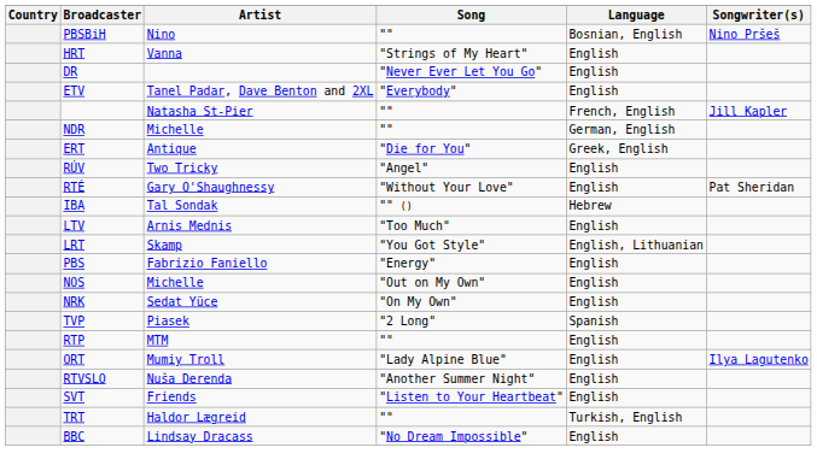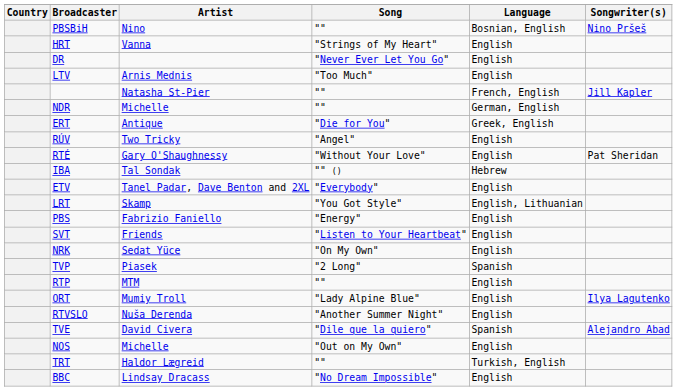rows swapped: ETV <-> LTV
rows swapped: NOS <-> SVT
+ row: TVE | David Civera | "Dile que la quiero" | Spanish | Alejandro Abad
